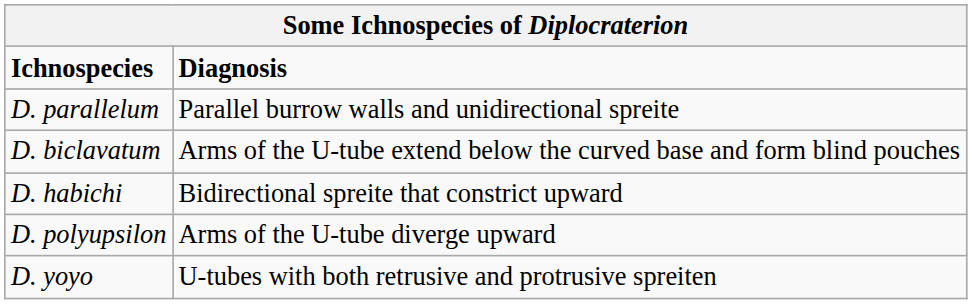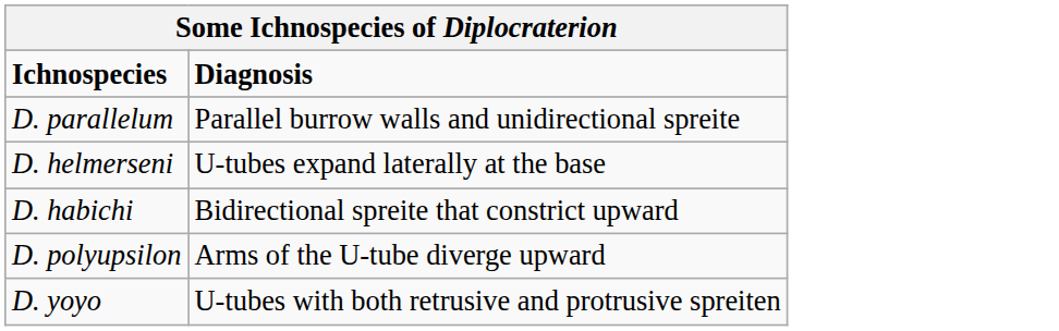+ row: D. helmerseni | U-tubes expand laterally at the base
- row: D. biclavatum | Arms of the U-tube extend below the curved base and form blind pouches
